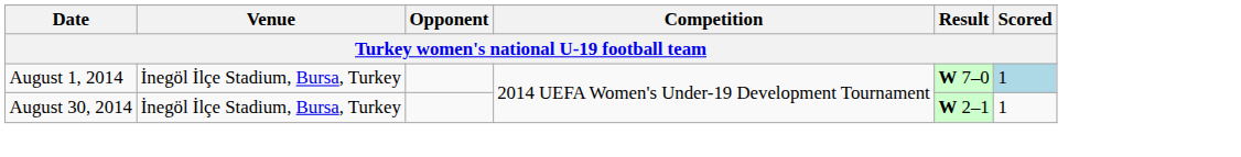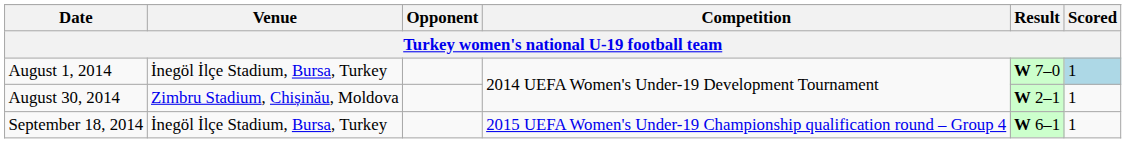August 30, 2014 | Venue: İnegöl İlçe Stadium, Bursa, Turkey -> Zimbru Stadium, Chișinău, Moldova
+ row: September 18, 2014 | İnegöl İlçe Stadium, Bursa, Turkey | 2015 UEFA Women's Under-19 Championship qualification round – Group 4 | W 6–1 | 1
